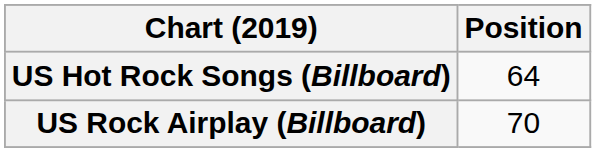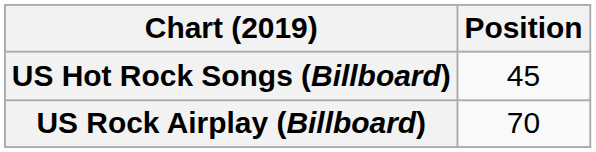US Hot Rock Songs (Billboard) | Position: 64 -> 45
